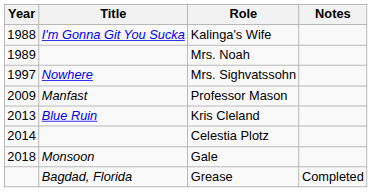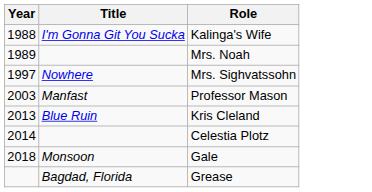- column: Notes | Completed
Professor Mason | Year: 2009 -> 2003
